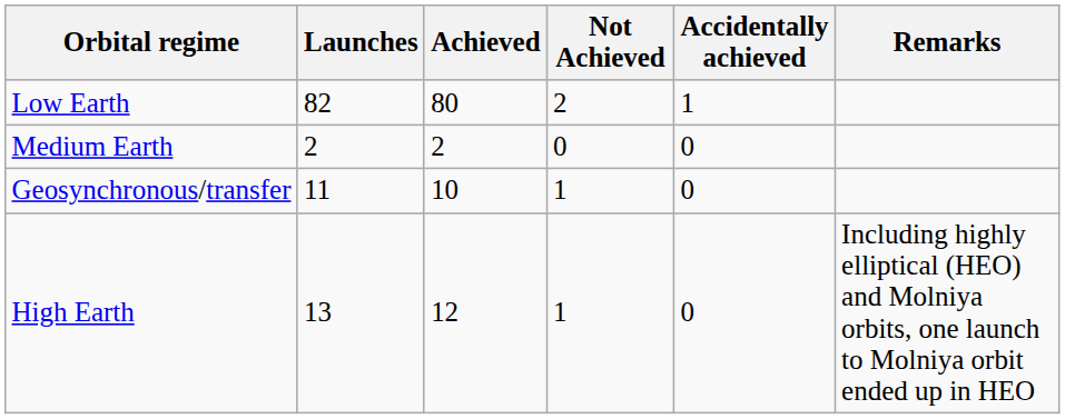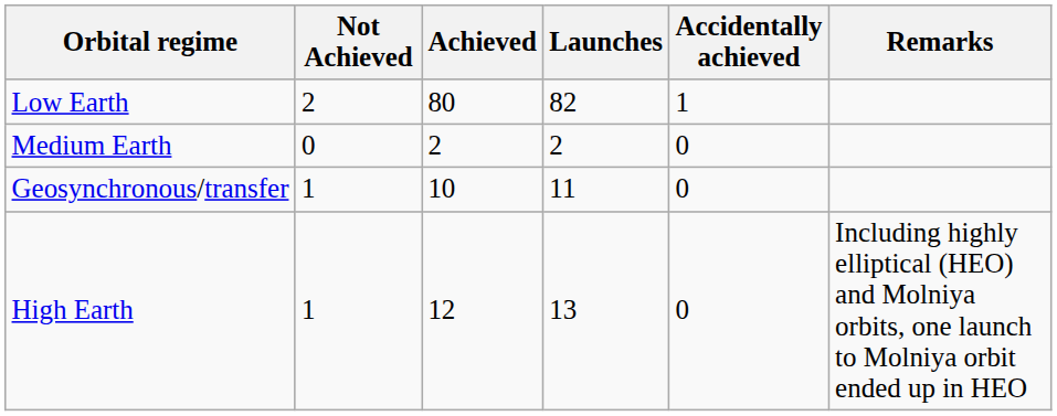columns swapped: Launches <-> Not Achieved
